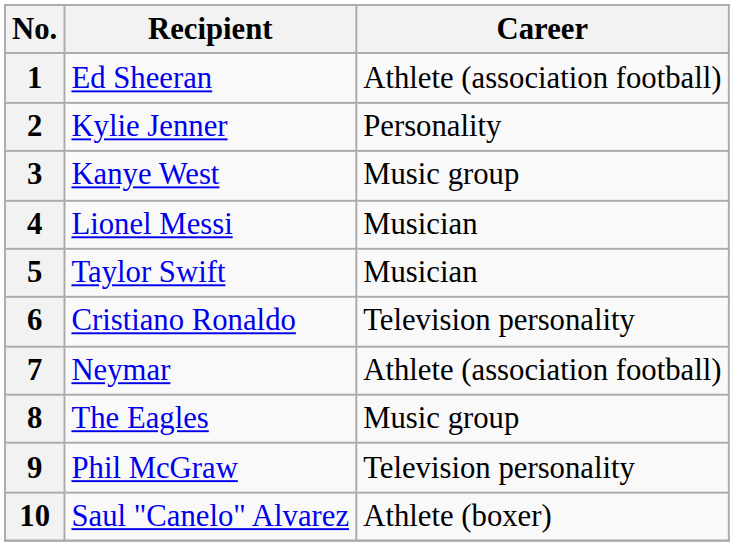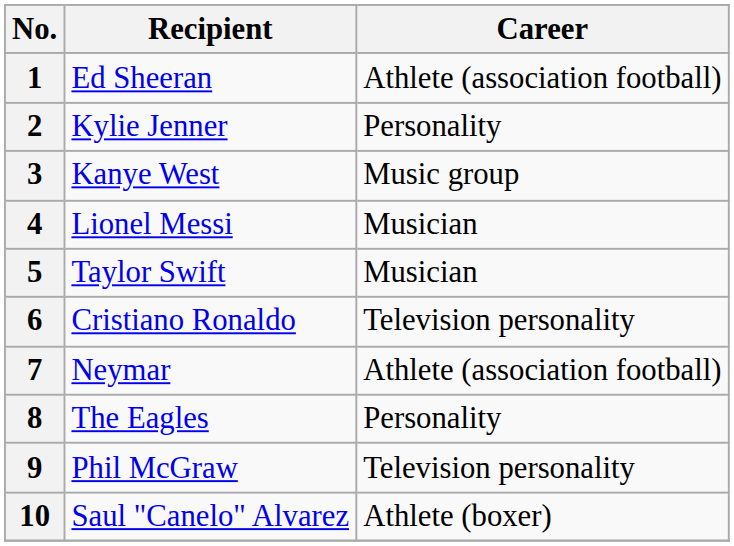8 | Career: Music group -> Personality
